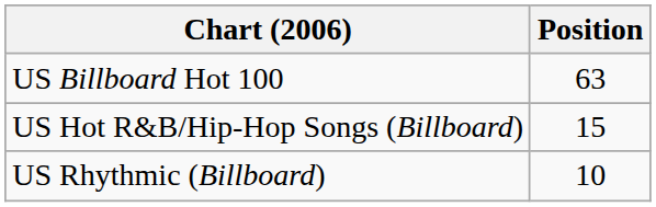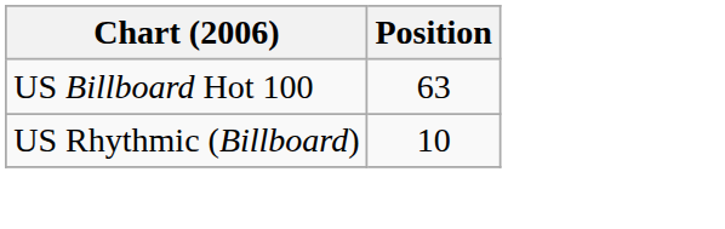- row: US Hot R&B/Hip-Hop Songs (Billboard) | 15
